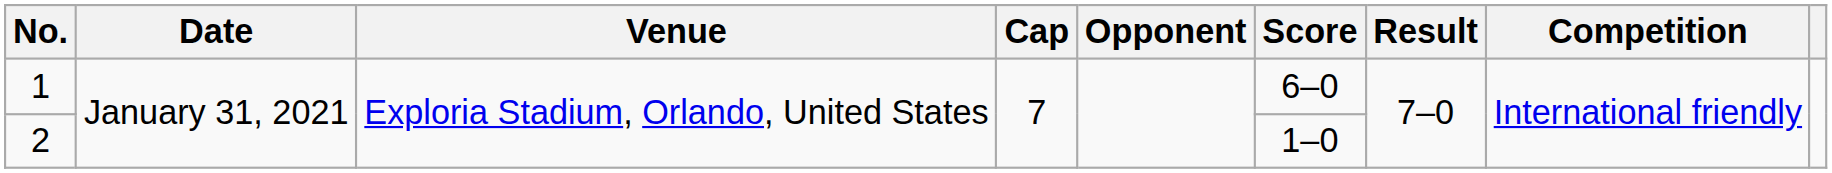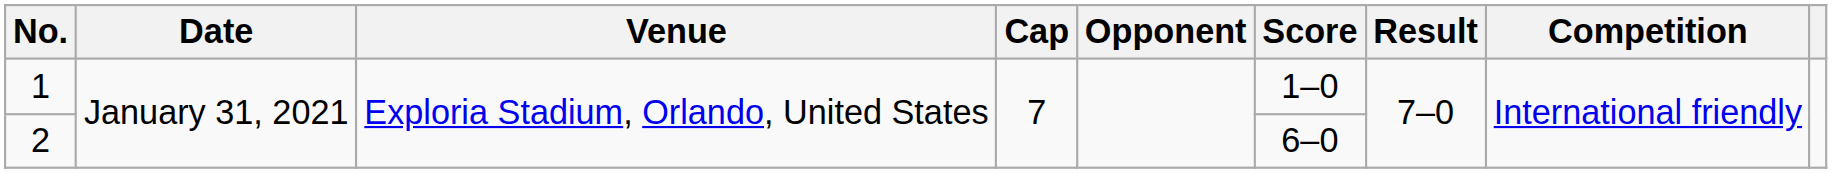1 | Score: 6–0 -> 1–0
2 | Score: 1–0 -> 6–0
